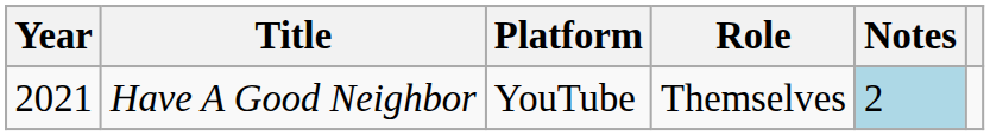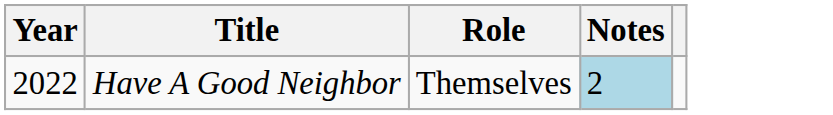- column: Platform | YouTube
Have A Good Neighbor | Year: 2021 -> 2022
